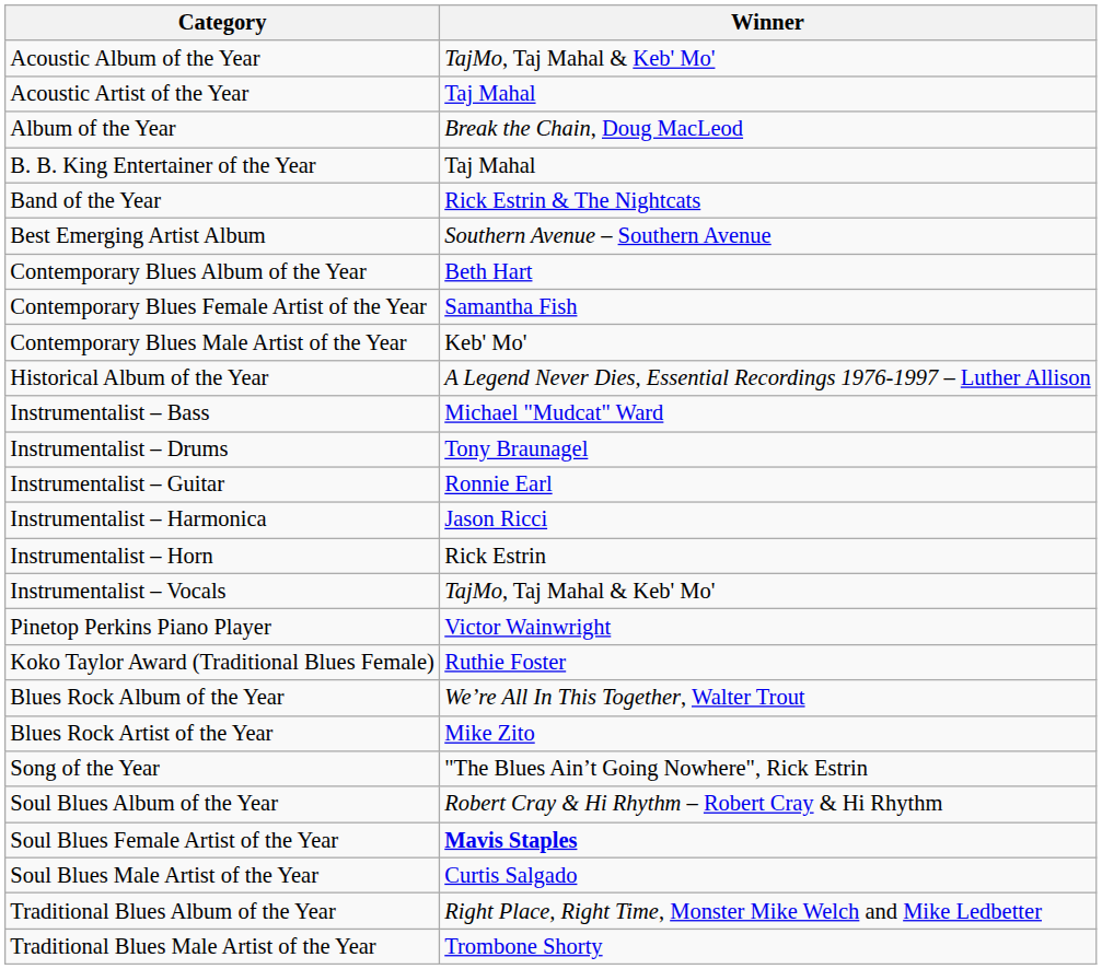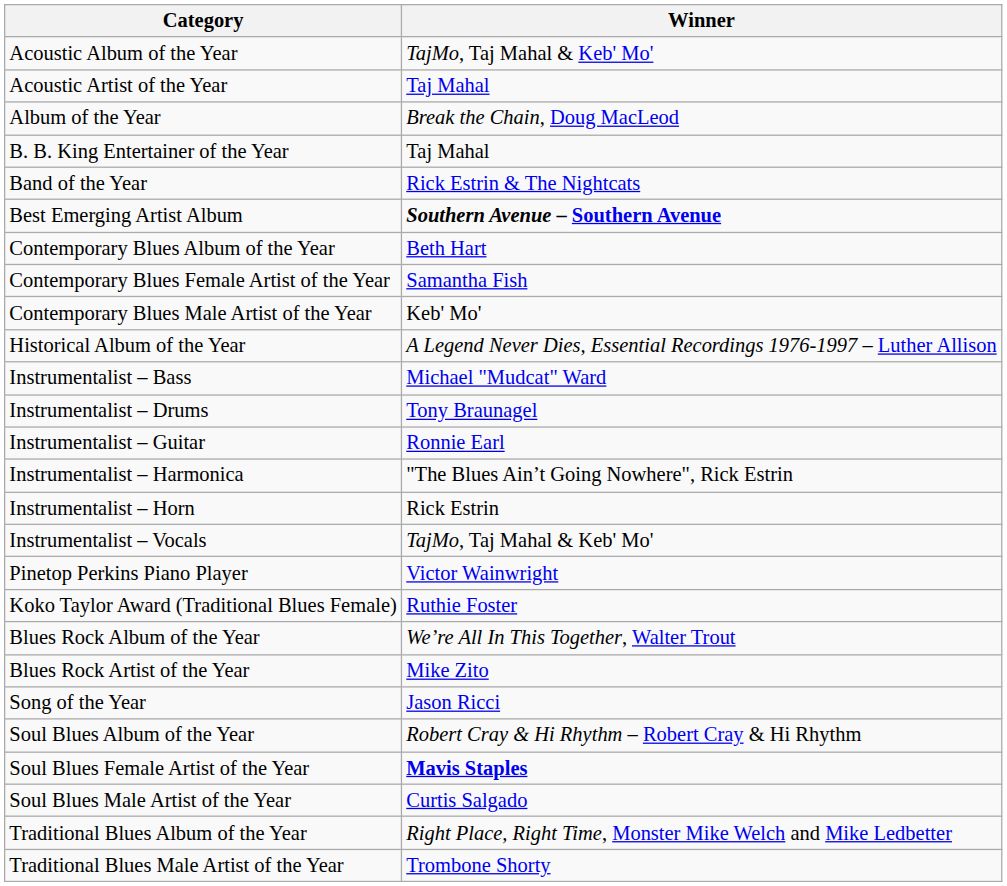Best Emerging Artist Album | Winner: normal -> bold
Instrumentalist – Harmonica | Winner: Jason Ricci -> "The Blues Ain’t Going Nowhere", Rick Estrin
Song of the Year | Winner: "The Blues Ain’t Going Nowhere", Rick Estrin -> Jason Ricci
